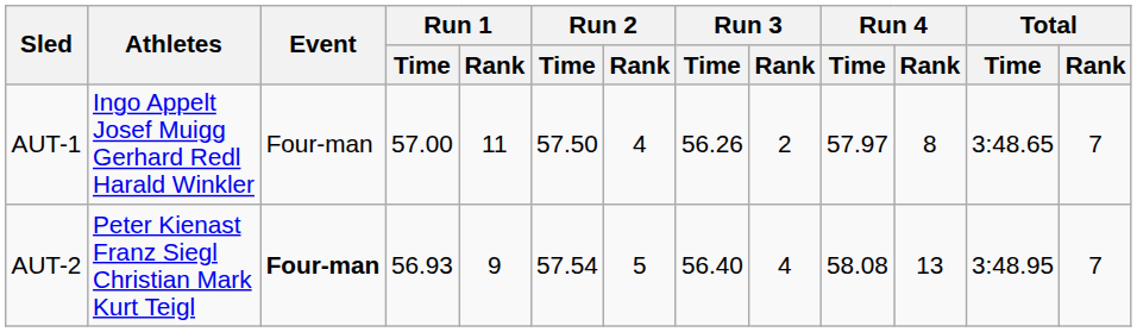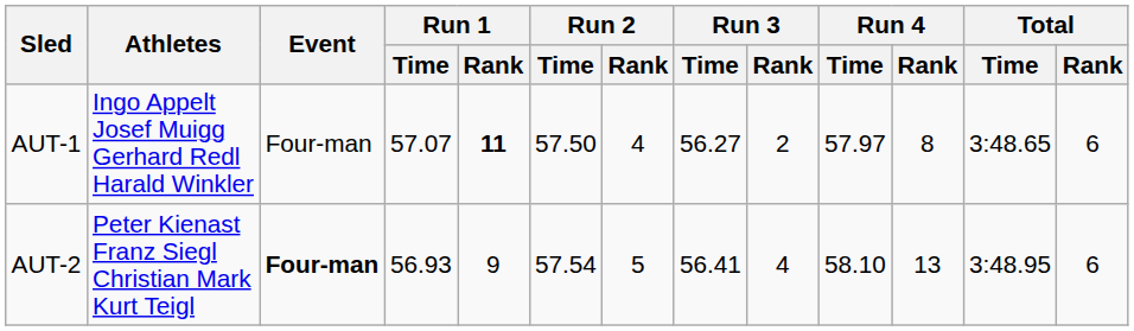AUT-1 | Run 1 / Time: 57.00 -> 57.07
AUT-1 | Run 1 / Rank: normal -> bold
AUT-1 | Run 3 / Time: 56.26 -> 56.27
AUT-1 | Total / Rank: 7 -> 6
AUT-2 | Run 3 / Time: 56.40 -> 56.41
AUT-2 | Run 4 / Time: 58.08 -> 58.10
AUT-2 | Total / Rank: 7 -> 6
